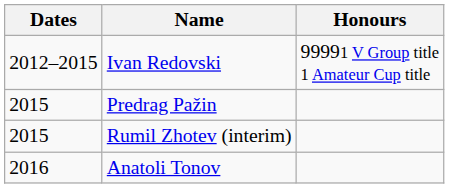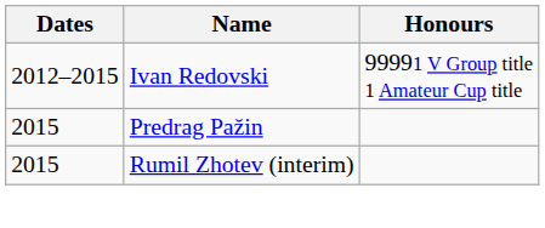- row: 2016 | Anatoli Tonov
